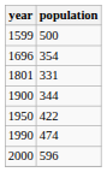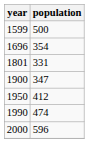1900 | population: 344 -> 347
1950 | population: 422 -> 412
